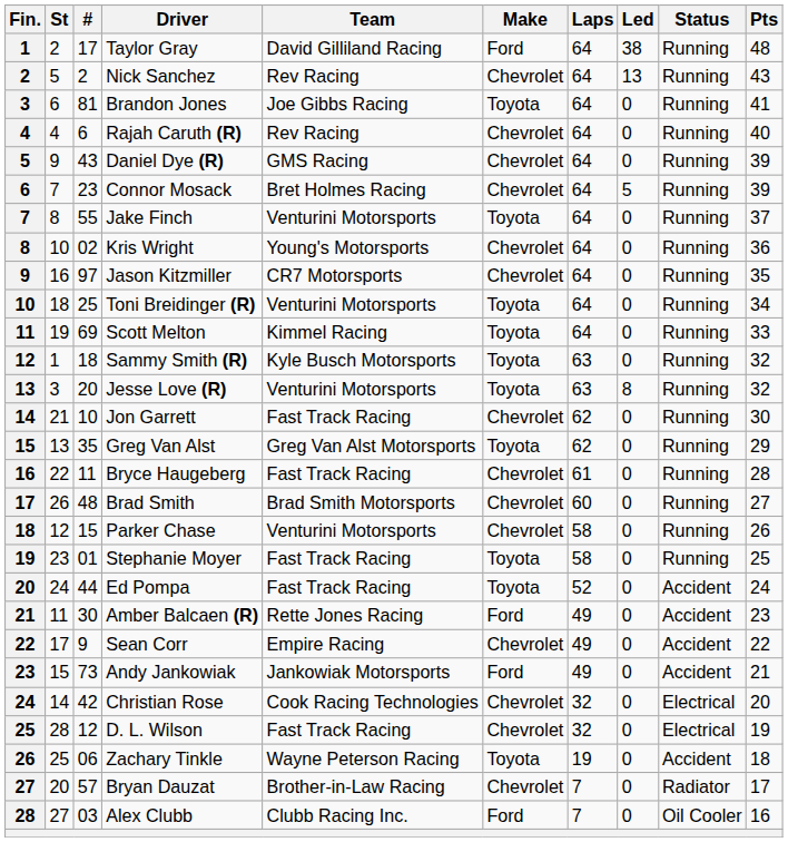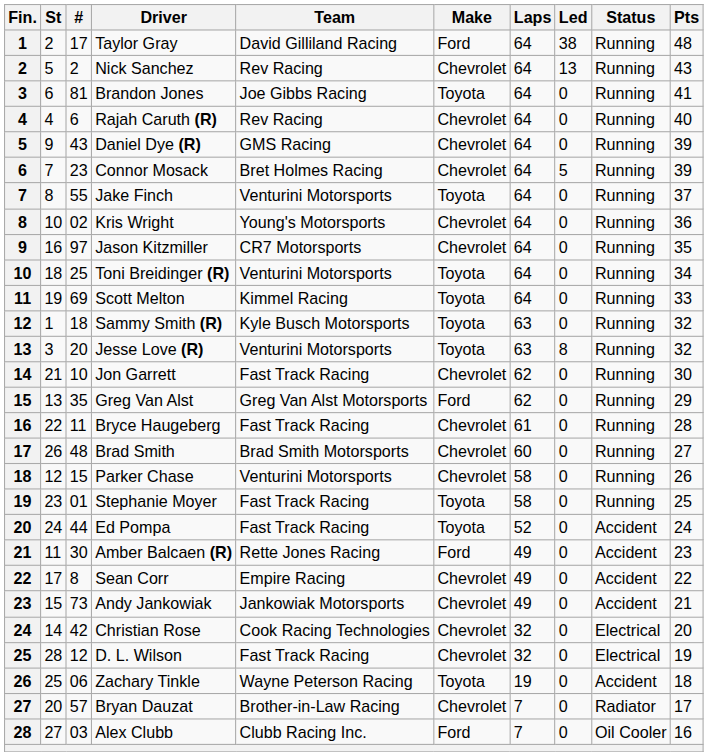Greg Van Alst | Make: Toyota -> Ford
Sean Corr | #: 9 -> 8
Andy Jankowiak | Make: Ford -> Chevrolet
